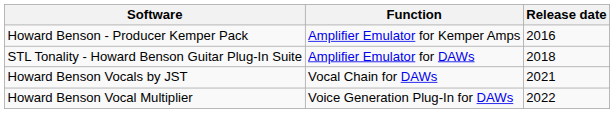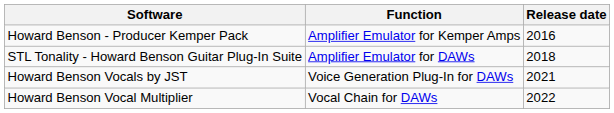Howard Benson Vocals by JST | Function: Vocal Chain for DAWs -> Voice Generation Plug-In for DAWs
Howard Benson Vocal Multiplier | Function: Voice Generation Plug-In for DAWs -> Vocal Chain for DAWs
